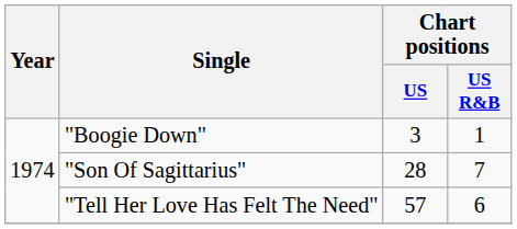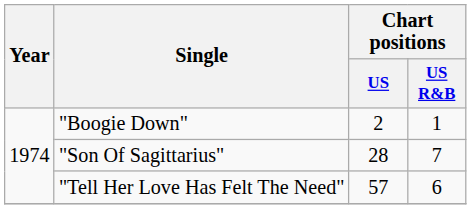"Boogie Down" | Chart positions / US: 3 -> 2
